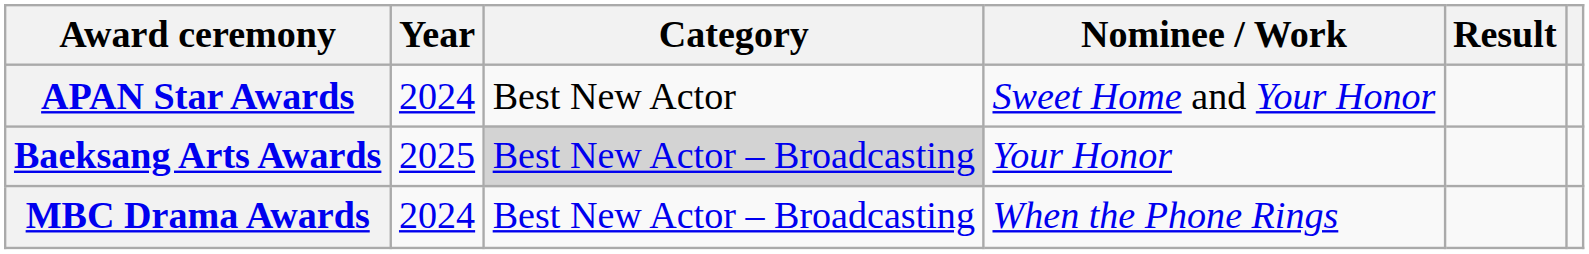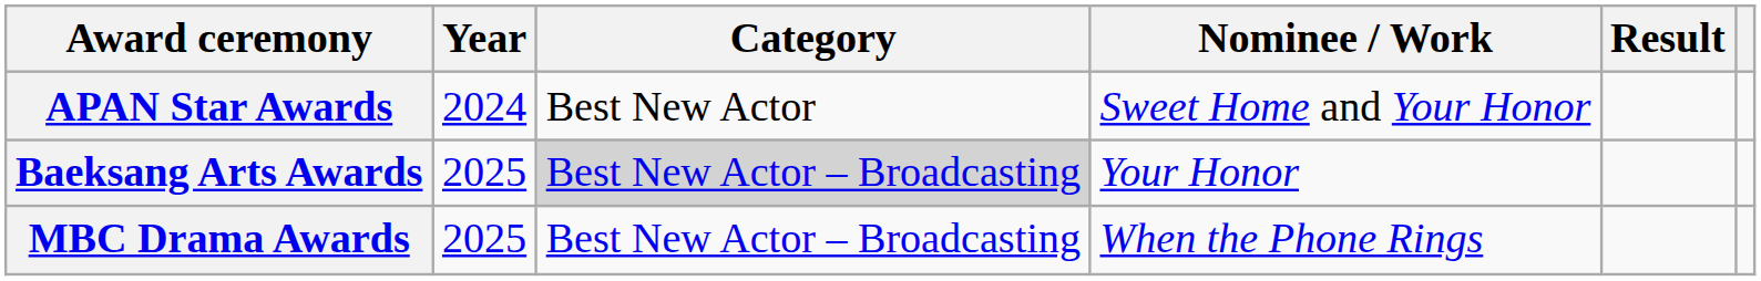MBC Drama Awards | Year: 2024 -> 2025
